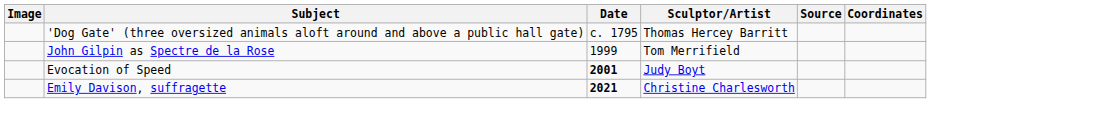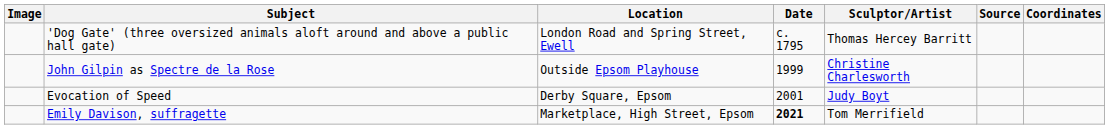+ column: Location | London Road and Spring Street, Ewell | Outside Epsom Playhouse | Derby Square, Epsom | Marketplace, High Street, Epsom
John Gilpin as Spectre de la Rose | Sculptor/Artist: Tom Merrifield -> Christine Charlesworth
Evocation of Speed | Date: bold -> normal
Emily Davison, suffragette | Sculptor/Artist: Christine Charlesworth -> Tom Merrifield
